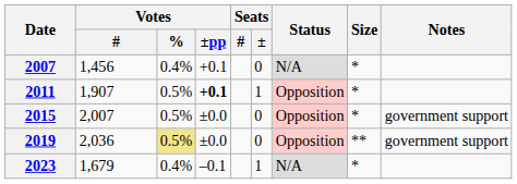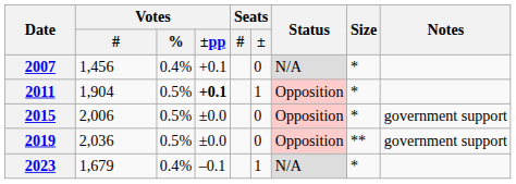2011 | Votes / #: 1,907 -> 1,904
2015 | Votes / #: 2,007 -> 2,006
2019 | Votes / %: khaki background -> no background
